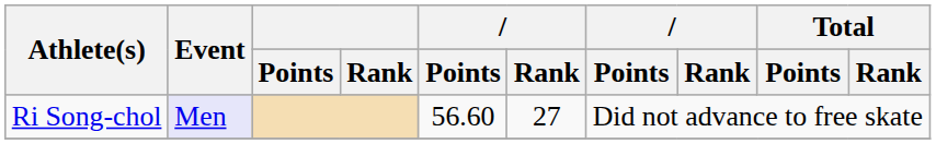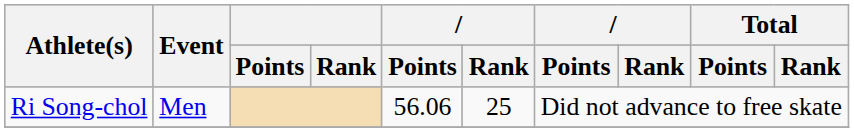Ri Song-chol | Event: lavender background -> no background
Ri Song-chol | column 5: 56.60 -> 56.06
Ri Song-chol | column 6: 27 -> 25
